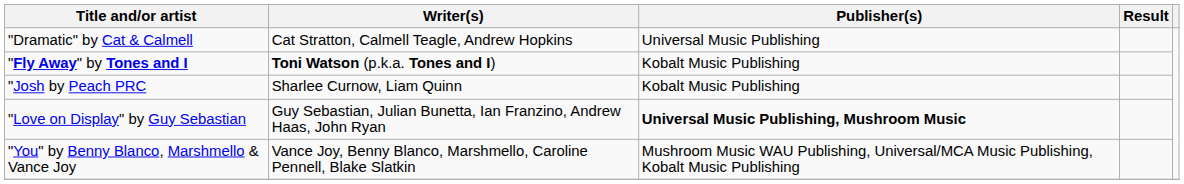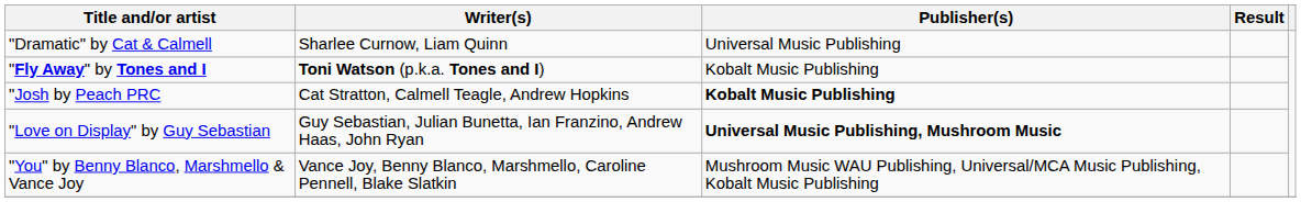"Dramatic" by Cat & Calmell | Writer(s): Cat Stratton, Calmell Teagle, Andrew Hopkins -> Sharlee Curnow, Liam Quinn
"Josh by Peach PRC | Writer(s): Sharlee Curnow, Liam Quinn -> Cat Stratton, Calmell Teagle, Andrew Hopkins
"Josh by Peach PRC | Publisher(s): normal -> bold
